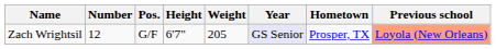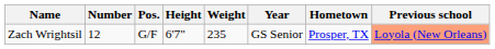Zach Wrightsil | Weight: 205 -> 235
Zach Wrightsil | Year: lavender background -> no background
